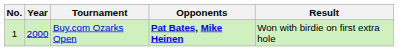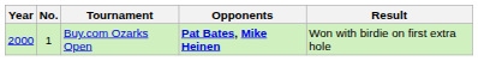columns swapped: No. <-> Year
